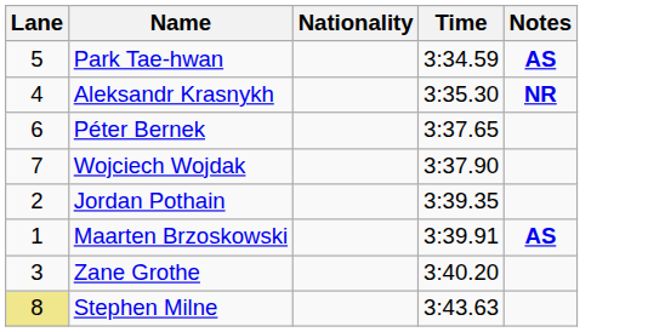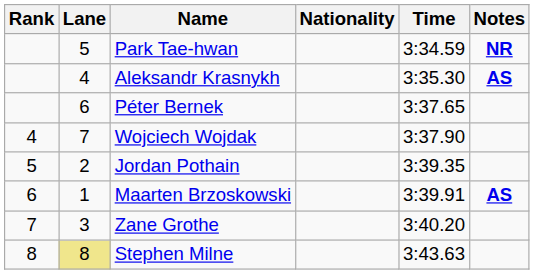+ column: Rank | 4 | 5 | 6 | 7 | 8
Park Tae-hwan | Notes: AS -> NR
Aleksandr Krasnykh | Notes: NR -> AS
